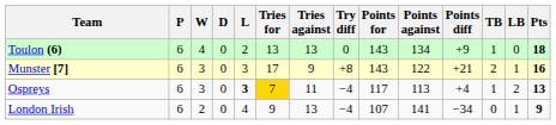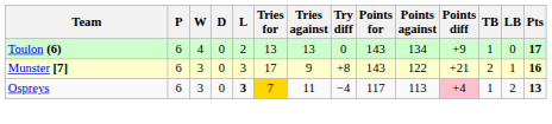Toulon (6) | Pts: 18 -> 17
Ospreys | Points diff: no background -> pink background
- row: London Irish | 6 | 2 | 0 | 4 | 9 | 13 | −4 | 107 | 141 | −34 | 0 | 1 | 9
